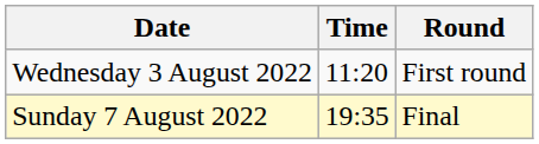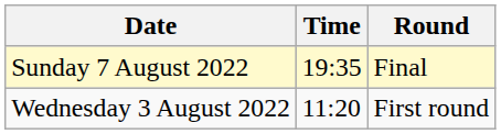rows swapped: Wednesday 3 August 2022 <-> Sunday 7 August 2022
